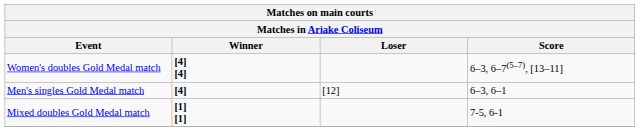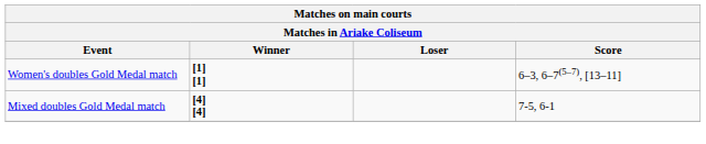Women's doubles Gold Medal match | Winner: [4] [4] -> [1] [1]
- row: Men's singles Gold Medal match | [4] | [12] | 6–3, 6–1
Mixed doubles Gold Medal match | Winner: [1] [1] -> [4] [4]
